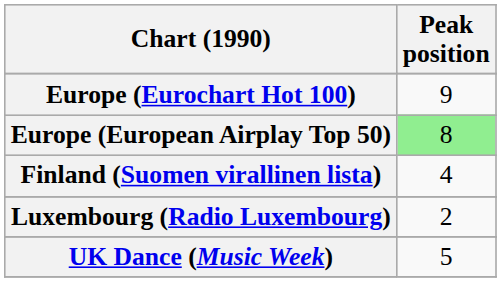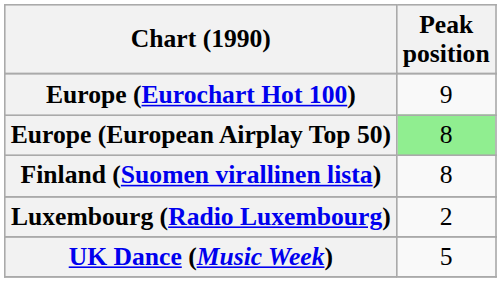Finland (Suomen virallinen lista) | Peak position: 4 -> 8
